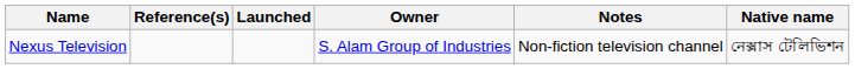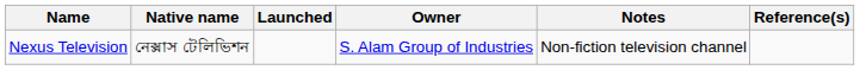columns swapped: Native name <-> Reference(s)
